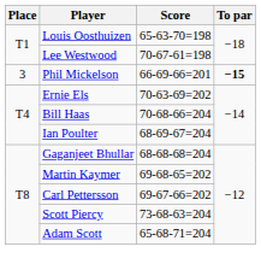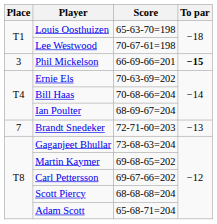+ row: 7 | Brandt Snedeker | 72-71-60=203 | −13
Gaganjeet Bhullar | Score: 68-68-68=204 -> 73-68-63=204
Scott Piercy | Score: 73-68-63=204 -> 68-68-68=204
